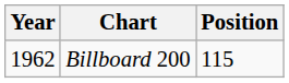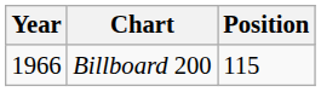Billboard 200 | Year: 1962 -> 1966
